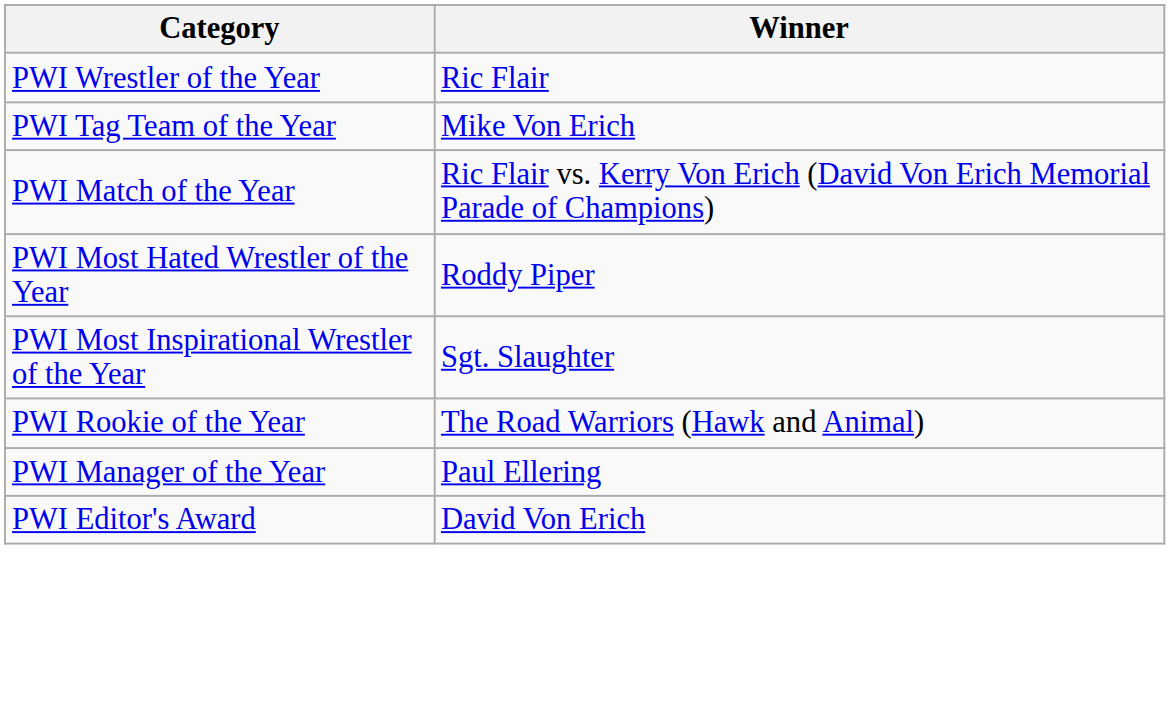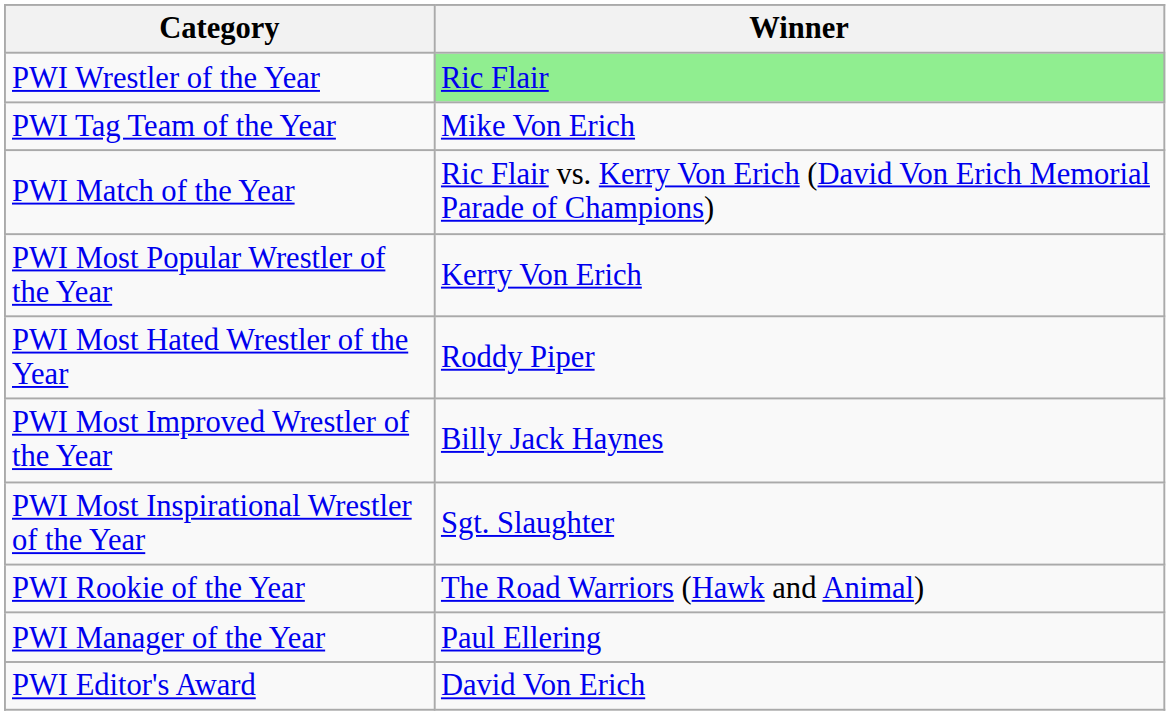PWI Wrestler of the Year | Winner: no background -> lightgreen background
+ row: PWI Most Popular Wrestler of the Year | Kerry Von Erich
+ row: PWI Most Improved Wrestler of the Year | Billy Jack Haynes
